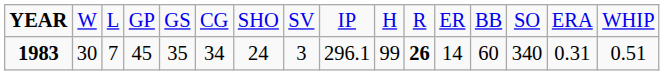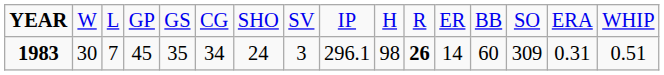1983 | column 10: 99 -> 98
1983 | column 14: 340 -> 309
